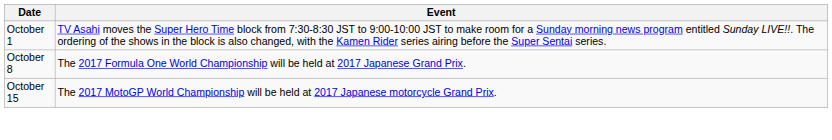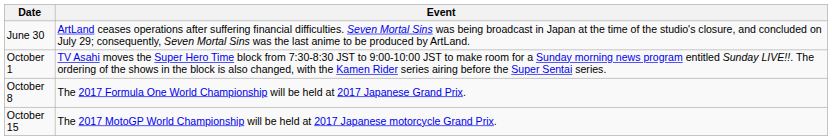+ row: June 30 | ArtLand ceases operations after suffering financial difficulties. Seven Mortal Sins was being broadcast in Japan at the time of the studio's closure, and concluded on July 29; consequently, Seven Mortal Sins was the last anime to be produced by ArtLand.
